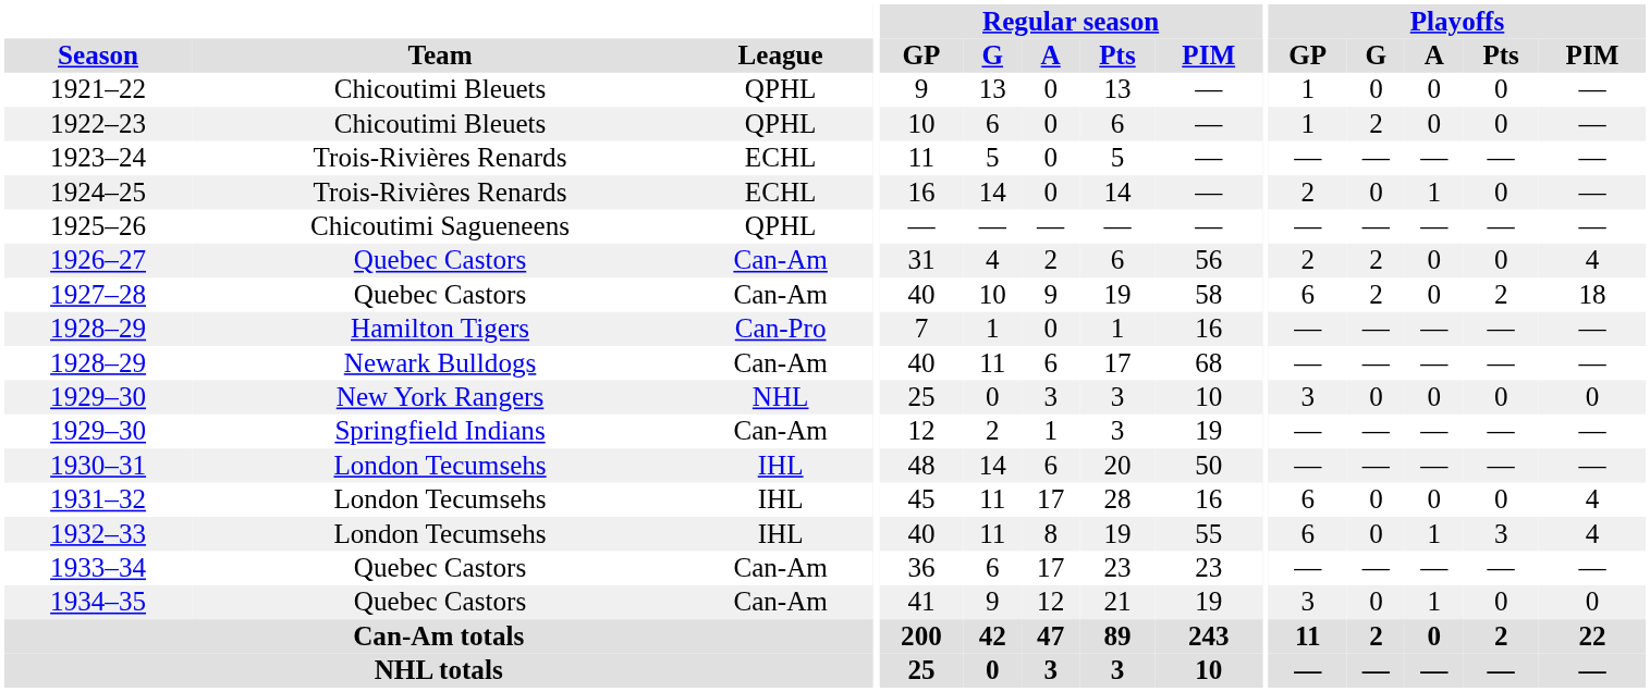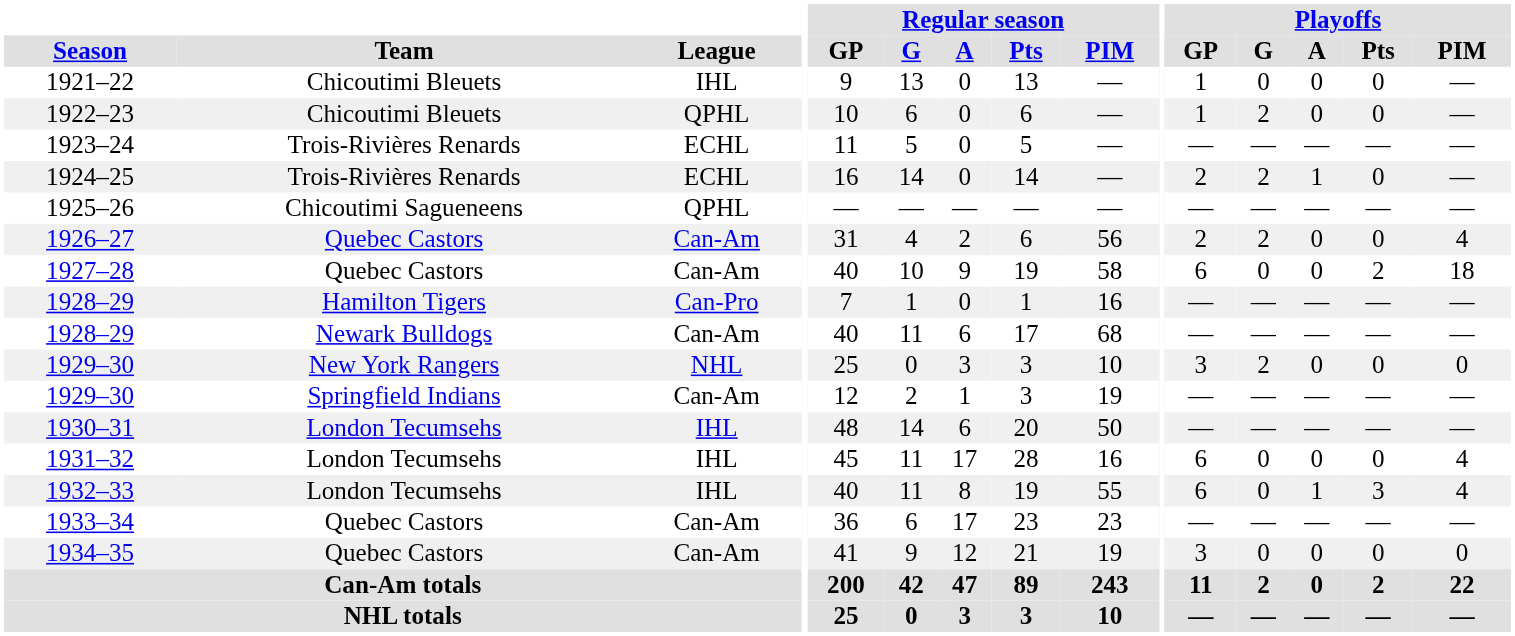1921–22 | League: QPHL -> IHL
1924–25 | Playoffs / G: 0 -> 2
1927–28 | Playoffs / G: 2 -> 0
1929–30 / New York Rangers | Playoffs / G: 0 -> 2
1934–35 | Playoffs / A: 1 -> 0
